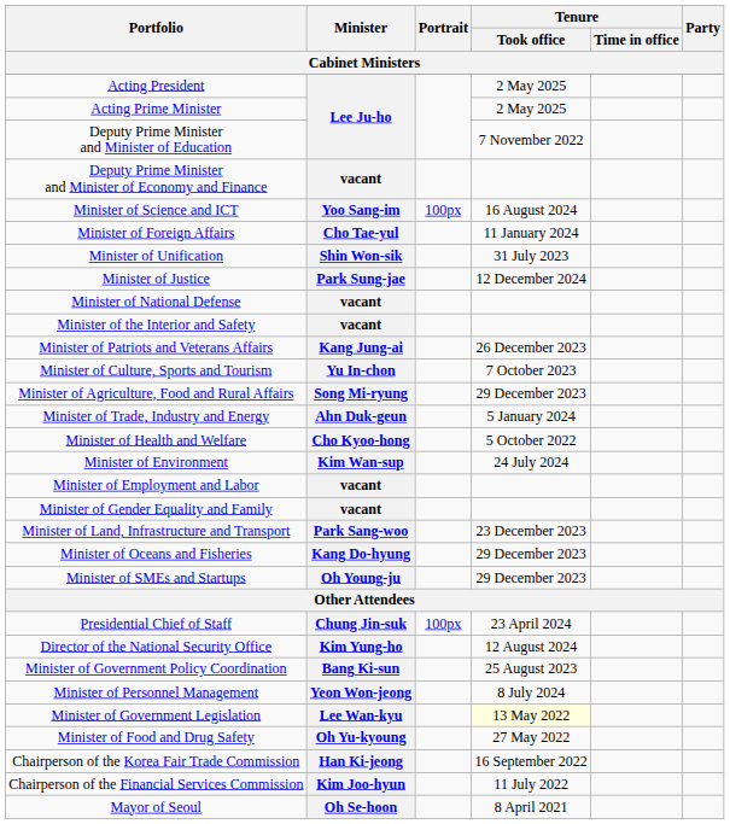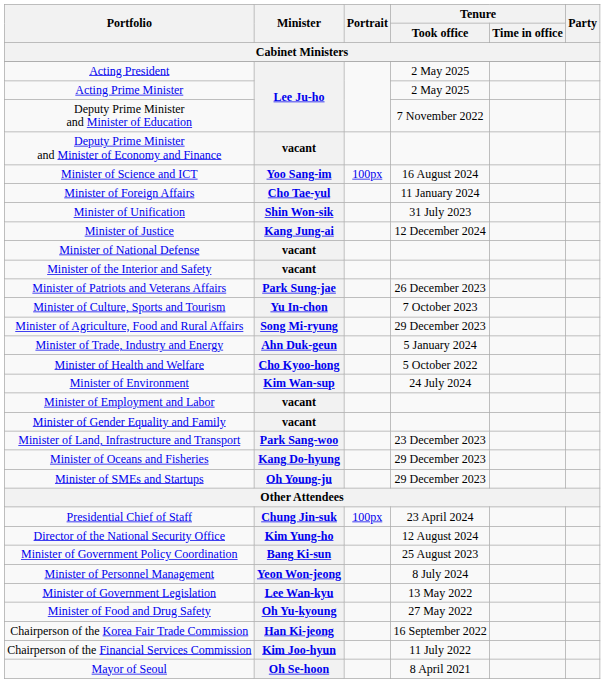Minister of Justice | Minister: Park Sung-jae -> Kang Jung-ai
Minister of Patriots and Veterans Affairs | Minister: Kang Jung-ai -> Park Sung-jae
Minister of Government Legislation | Tenure / Took office: lightyellow background -> no background
